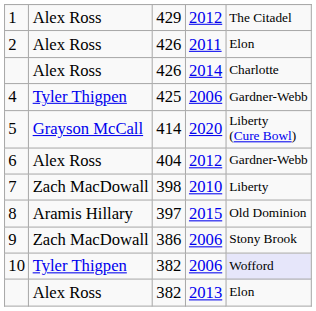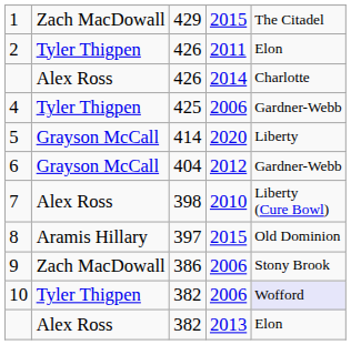1 | column 2: Alex Ross -> Zach MacDowall
1 | column 4: 2012 -> 2015
2 | column 2: Alex Ross -> Tyler Thigpen
5 | column 5: Liberty (Cure Bowl) -> Liberty
6 | column 2: Alex Ross -> Grayson McCall
7 | column 2: Zach MacDowall -> Alex Ross
7 | column 5: Liberty -> Liberty (Cure Bowl)
